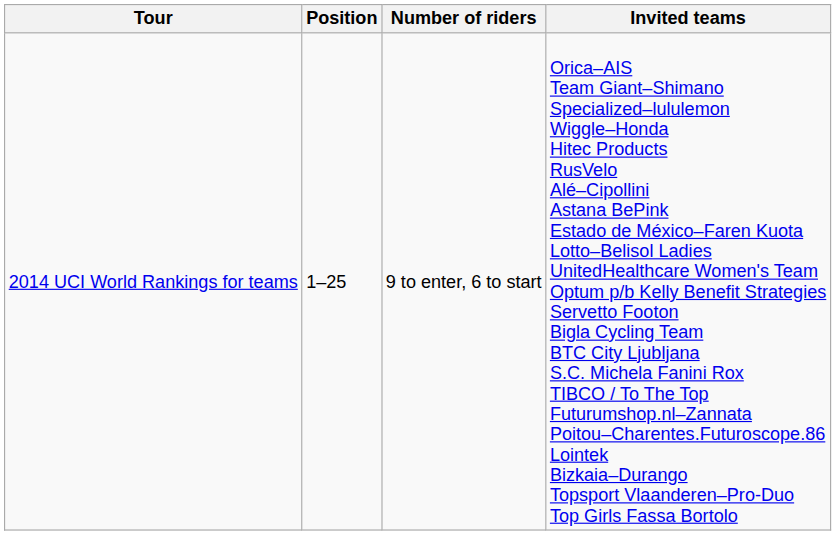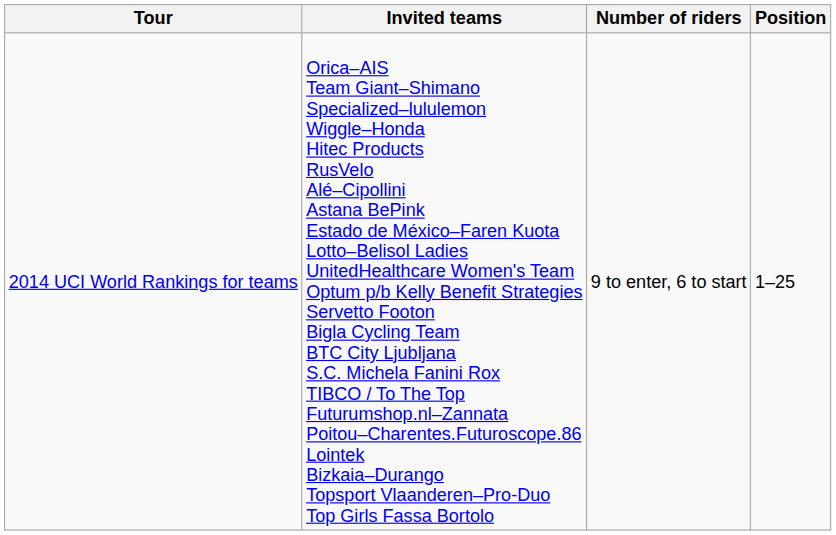columns swapped: Position <-> Invited teams
